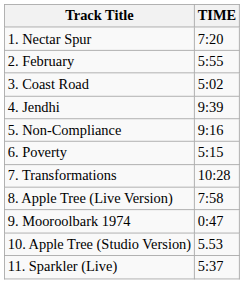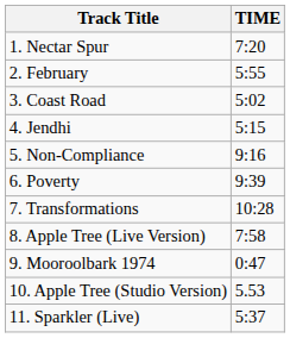4. Jendhi | TIME: 9:39 -> 5:15
6. Poverty | TIME: 5:15 -> 9:39
